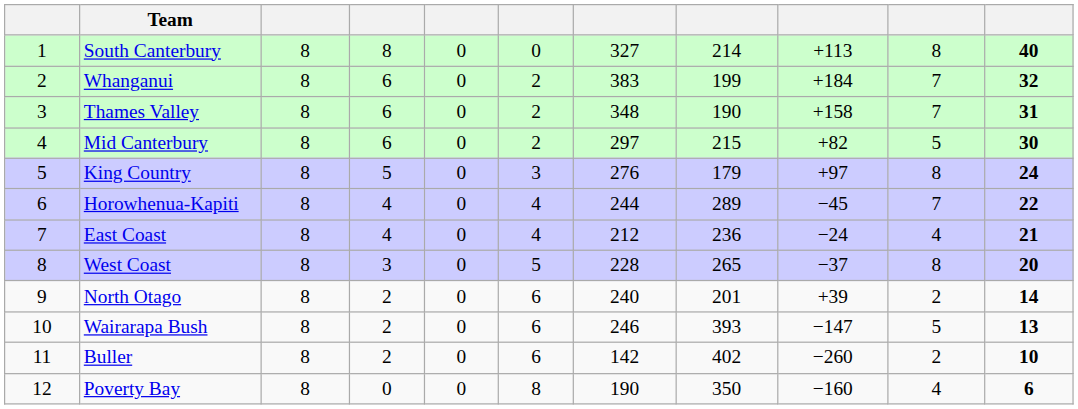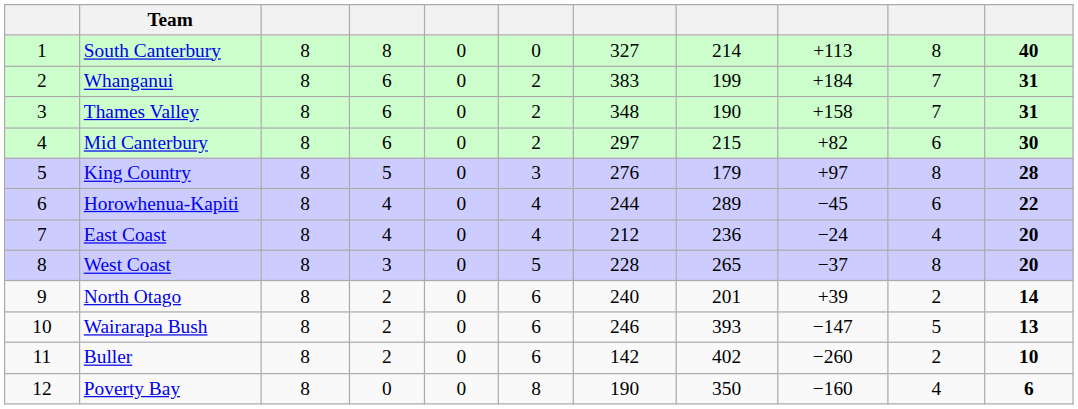Whanganui | column 11: 32 -> 31
Mid Canterbury | column 10: 5 -> 6
King Country | column 11: 24 -> 28
Horowhenua-Kapiti | column 10: 7 -> 6
East Coast | column 11: 21 -> 20
